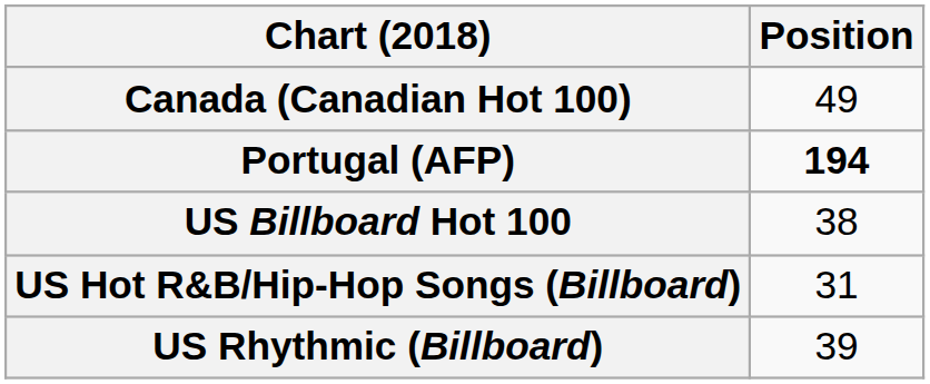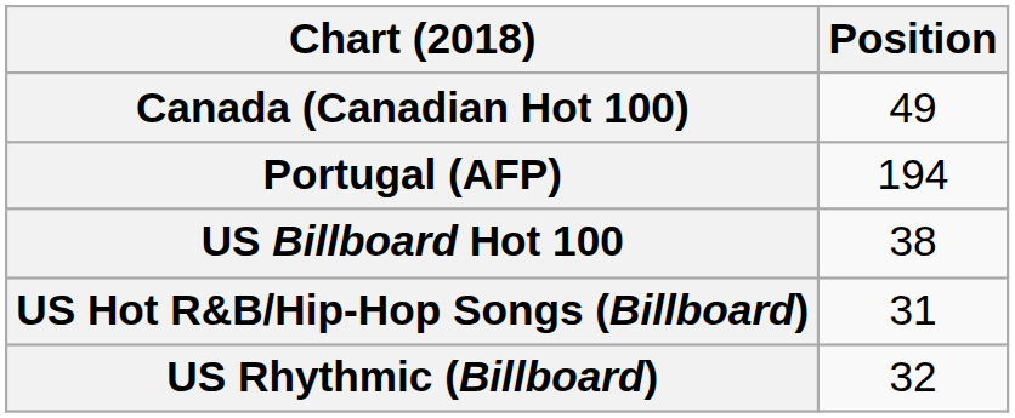Portugal (AFP) | Position: bold -> normal
US Rhythmic (Billboard) | Position: 39 -> 32
